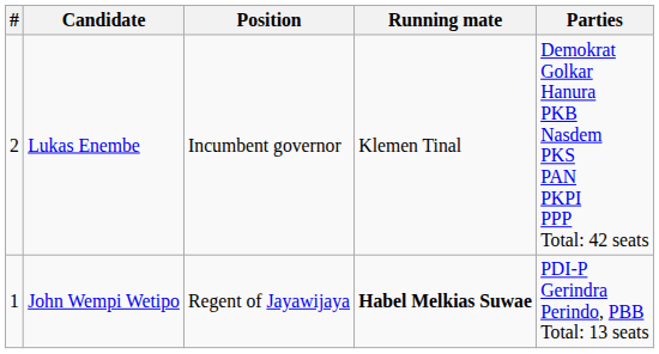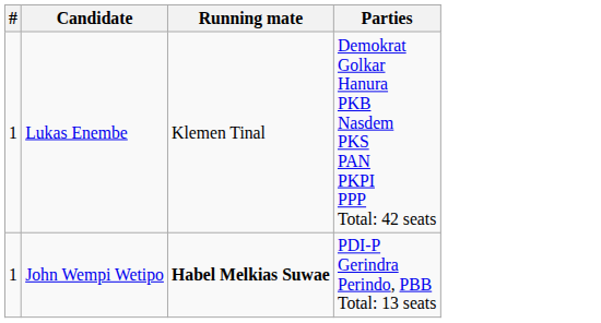- column: Position | Incumbent governor | Regent of Jayawijaya
Lukas Enembe | #: 2 -> 1
